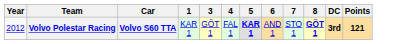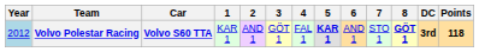+ column: 2 | AND 1
Volvo Polestar Racing | Year: no background -> lightblue background
Volvo Polestar Racing | Points: 121 -> 118
